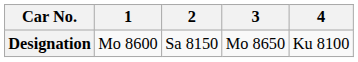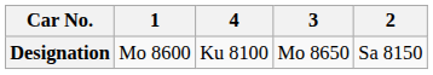columns swapped: 2 <-> 4
